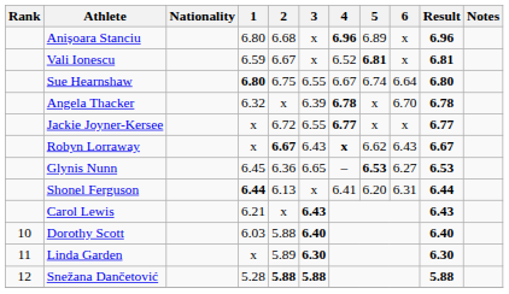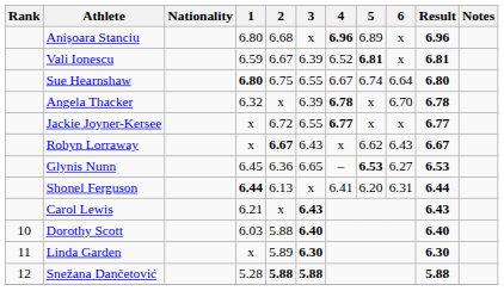Vali Ionescu | 3: x -> 6.39
Robyn Lorraway | 4: bold -> normal
